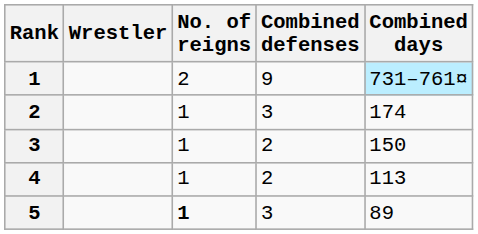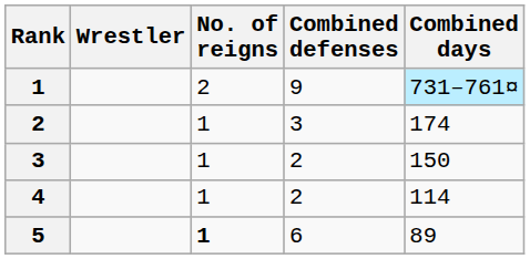4 | Combined days: 113 -> 114
5 | Combined defenses: 3 -> 6
